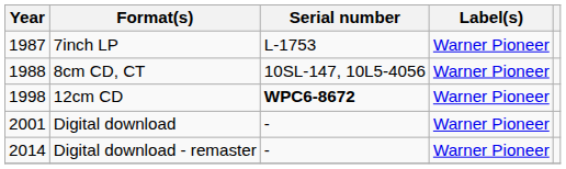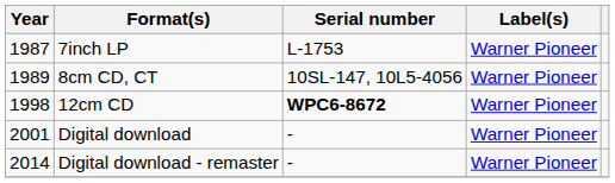8cm CD, CT | Year: 1988 -> 1989
